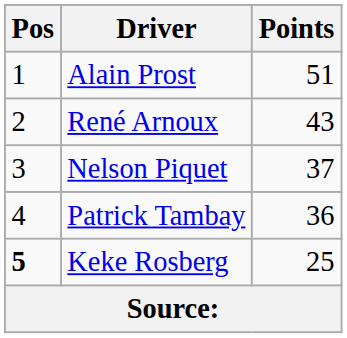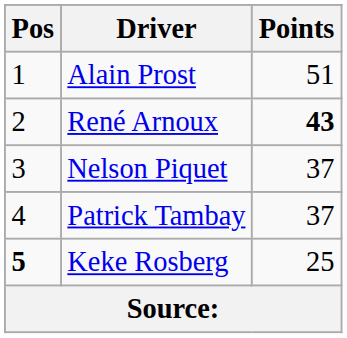René Arnoux | Points: normal -> bold
Patrick Tambay | Points: 36 -> 37
